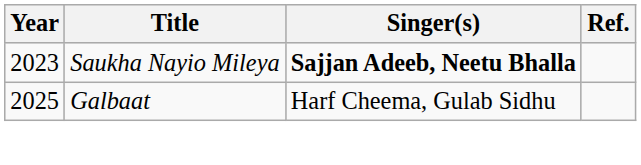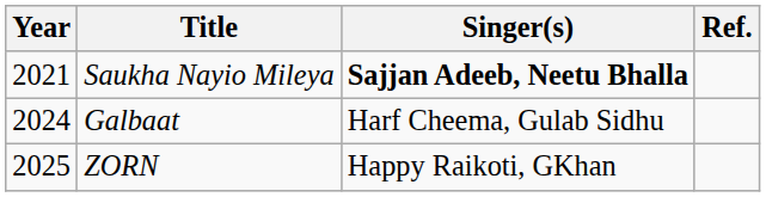Saukha Nayio Mileya | Year: 2023 -> 2021
Galbaat | Year: 2025 -> 2024
+ row: 2025 | ZORN | Happy Raikoti, GKhan
